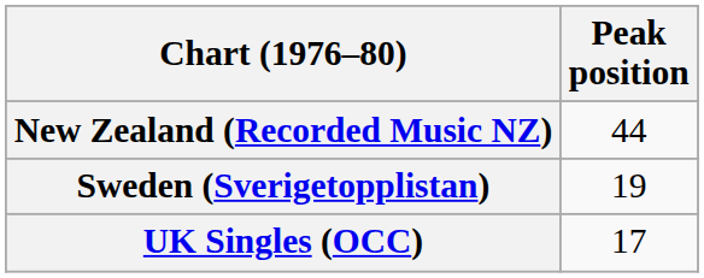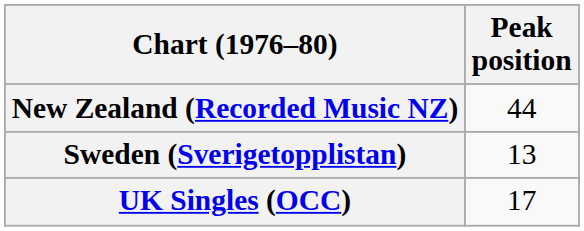Sweden (Sverigetopplistan) | Peak position: 19 -> 13
